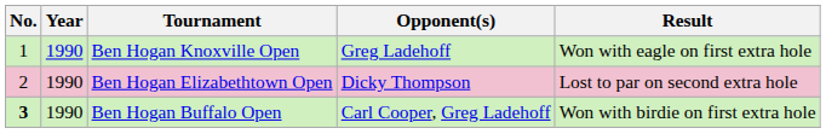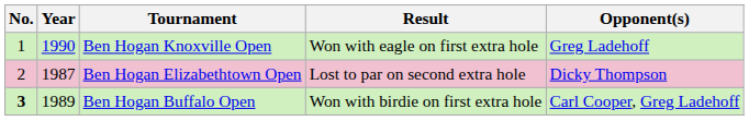columns swapped: Opponent(s) <-> Result
Ben Hogan Elizabethtown Open | Year: 1990 -> 1987
Ben Hogan Buffalo Open | Year: 1990 -> 1989
